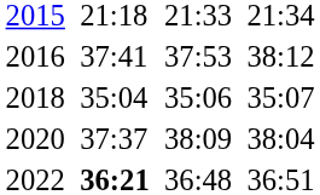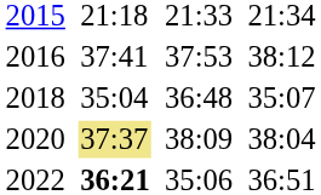2018 | column 5: 35:06 -> 36:48
2020 | column 3: no background -> khaki background
2022 | column 5: 36:48 -> 35:06
